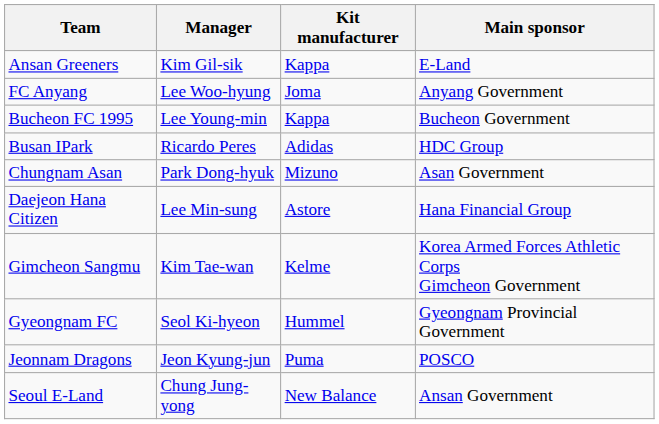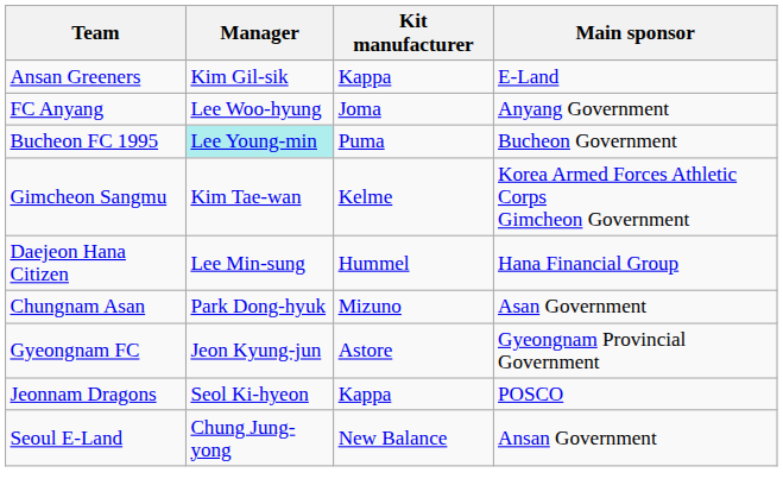Bucheon FC 1995 | Manager: no background -> paleturquoise background
Bucheon FC 1995 | Kit manufacturer: Kappa -> Puma
- row: Busan IPark | Ricardo Peres | Adidas | HDC Group
rows swapped: Chungnam Asan <-> Gimcheon Sangmu
Daejeon Hana Citizen | Kit manufacturer: Astore -> Hummel
Gyeongnam FC | Manager: Seol Ki-hyeon -> Jeon Kyung-jun
Gyeongnam FC | Kit manufacturer: Hummel -> Astore
Jeonnam Dragons | Manager: Jeon Kyung-jun -> Seol Ki-hyeon
Jeonnam Dragons | Kit manufacturer: Puma -> Kappa
